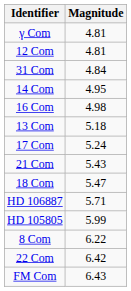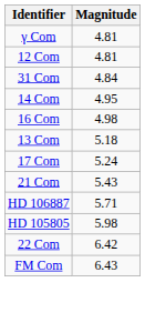- row: 18 Com | 5.47
HD 105805 | Magnitude: 5.99 -> 5.98
- row: 8 Com | 6.22
